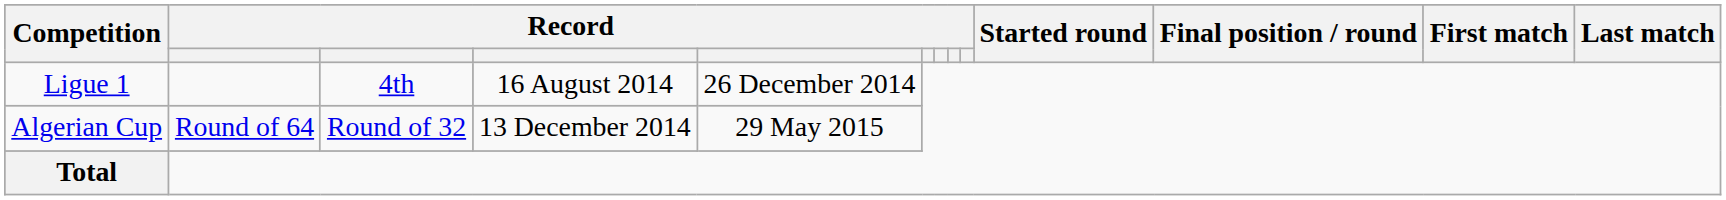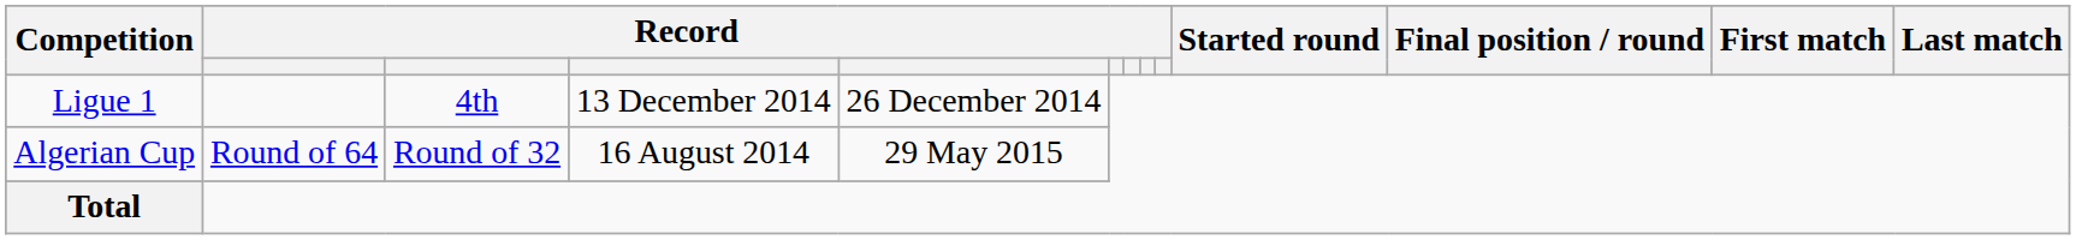Ligue 1 | column 4: 16 August 2014 -> 13 December 2014
Algerian Cup | column 4: 13 December 2014 -> 16 August 2014
